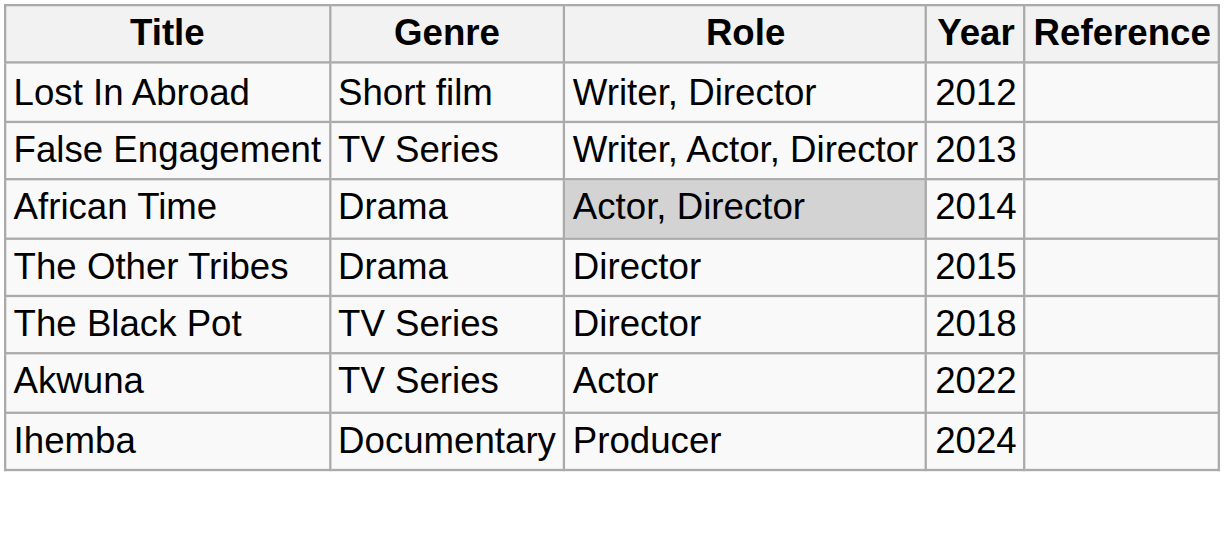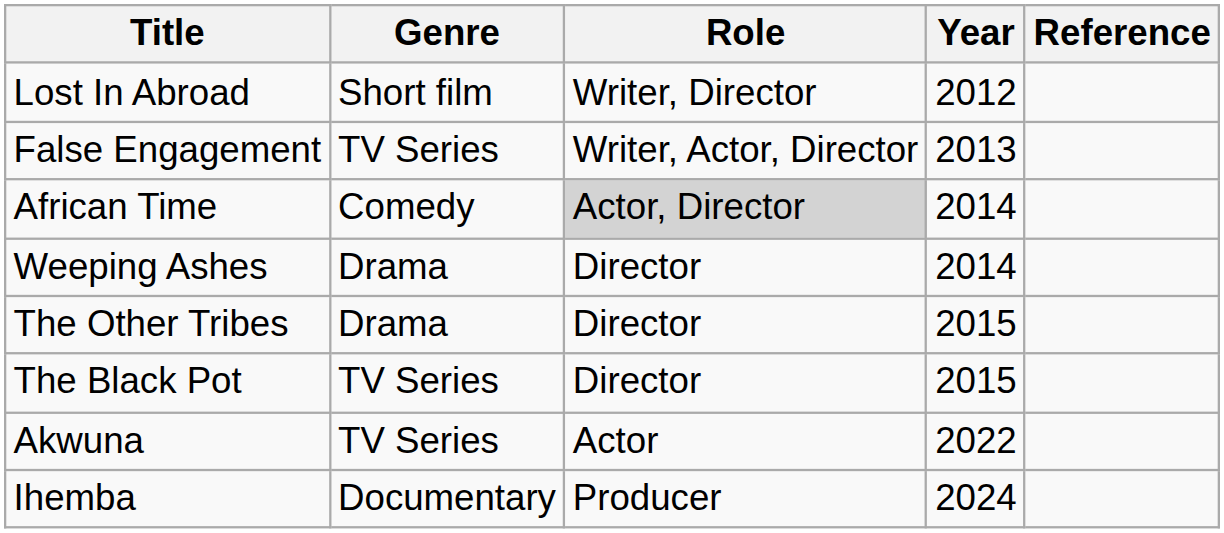African Time | Genre: Drama -> Comedy
+ row: Weeping Ashes | Drama | Director | 2014
The Black Pot | Year: 2018 -> 2015
